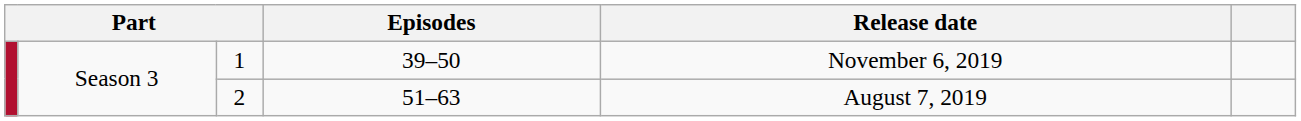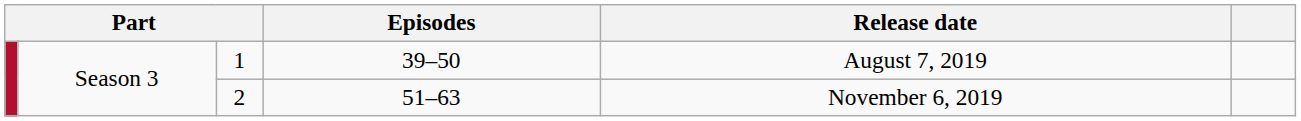1 | Release date: November 6, 2019 -> August 7, 2019
2 | Release date: August 7, 2019 -> November 6, 2019
